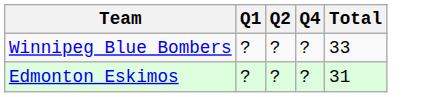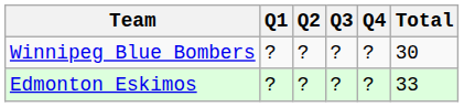+ column: Q3 | ? | ?
Winnipeg Blue Bombers | Total: 33 -> 30
Edmonton Eskimos | Total: 31 -> 33
